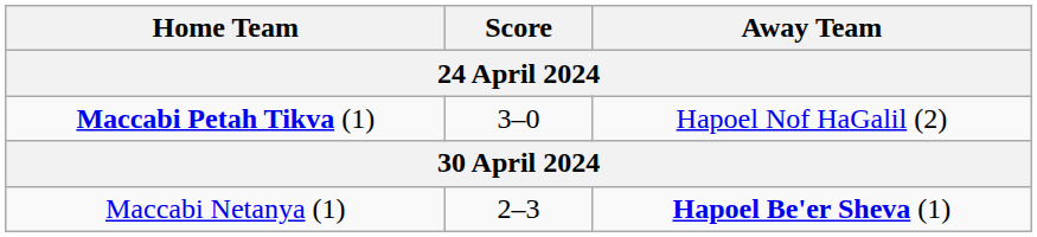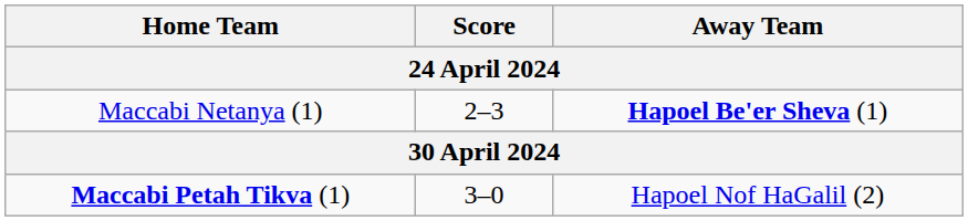rows swapped: Maccabi Netanya (1) <-> Maccabi Petah Tikva (1)
